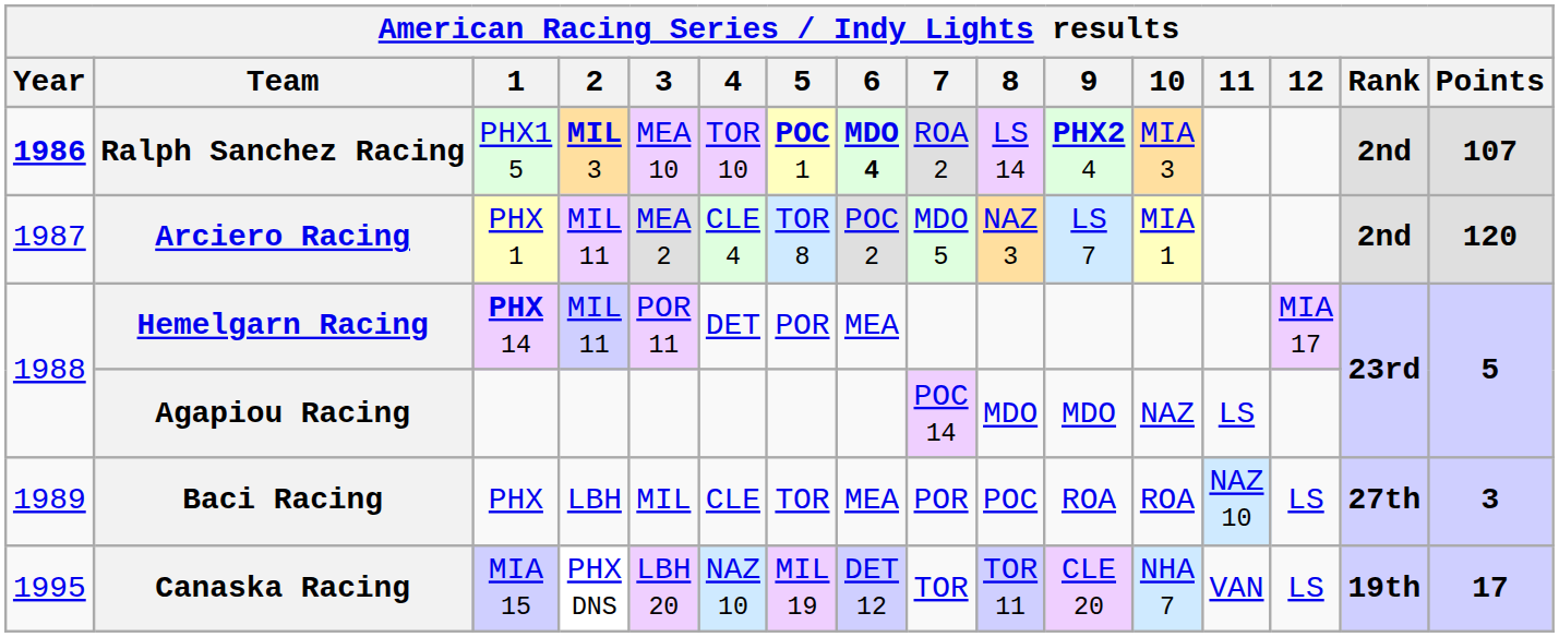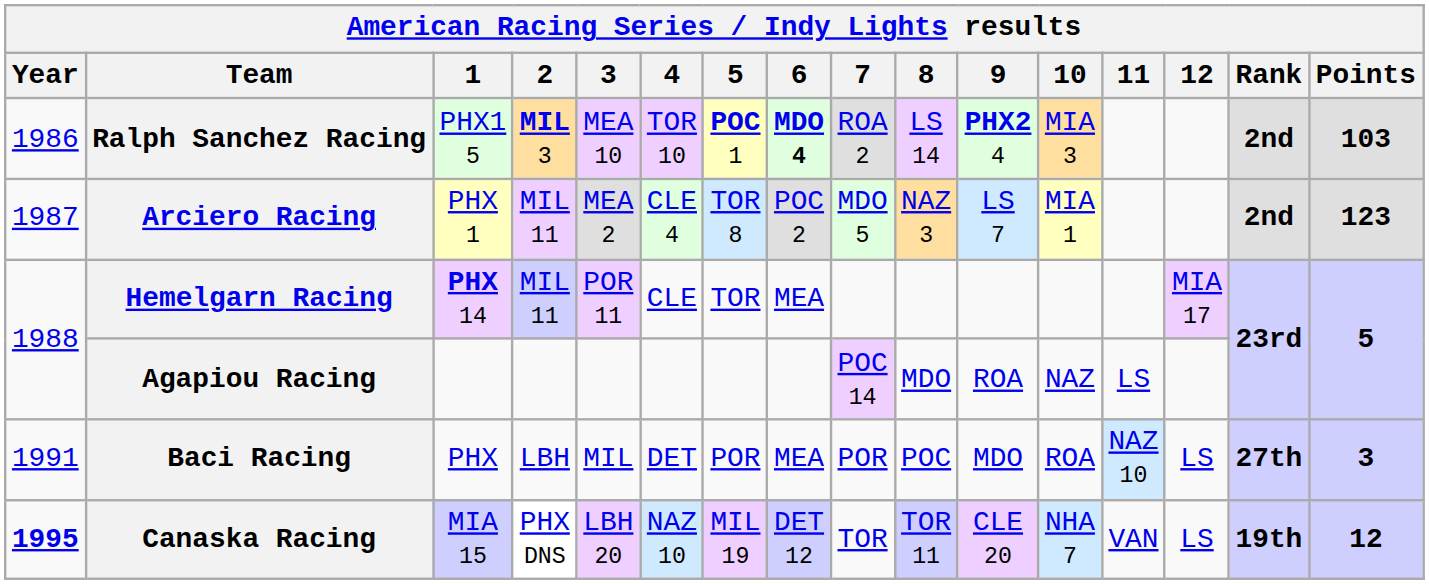Ralph Sanchez Racing | Year: bold -> normal
Ralph Sanchez Racing | Points: 107 -> 103
Arciero Racing | Points: 120 -> 123
Hemelgarn Racing | 4: DET -> CLE
Hemelgarn Racing | 5: POR -> TOR
Agapiou Racing | 9: MDO -> ROA
Baci Racing | Year: 1989 -> 1991
Baci Racing | 4: CLE -> DET
Baci Racing | 5: TOR -> POR
Baci Racing | 9: ROA -> MDO
Canaska Racing | Year: normal -> bold
Canaska Racing | Points: 17 -> 12
